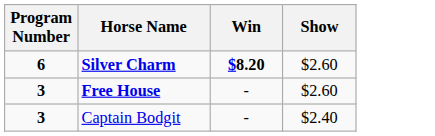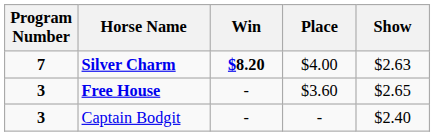+ column: Place | $4.00 | $3.60 | -
Silver Charm | Program Number: 6 -> 7
Silver Charm | Show: $2.60 -> $2.63
Free House | Show: $2.60 -> $2.65
